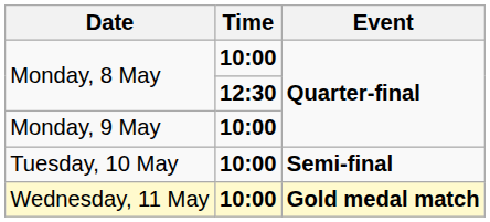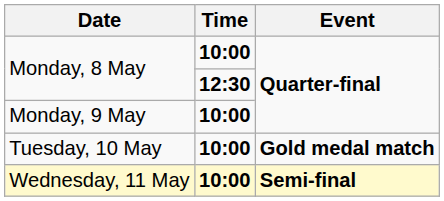Tuesday, 10 May | Event: Semi-final -> Gold medal match
Wednesday, 11 May | Event: Gold medal match -> Semi-final
